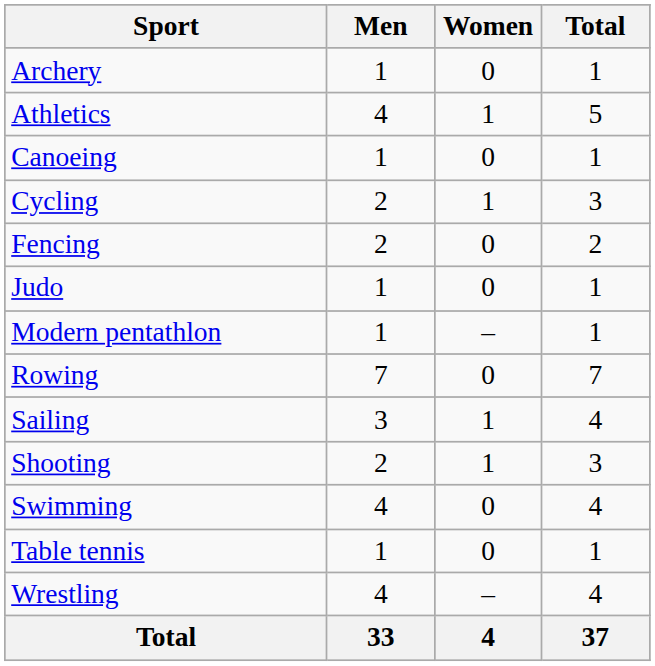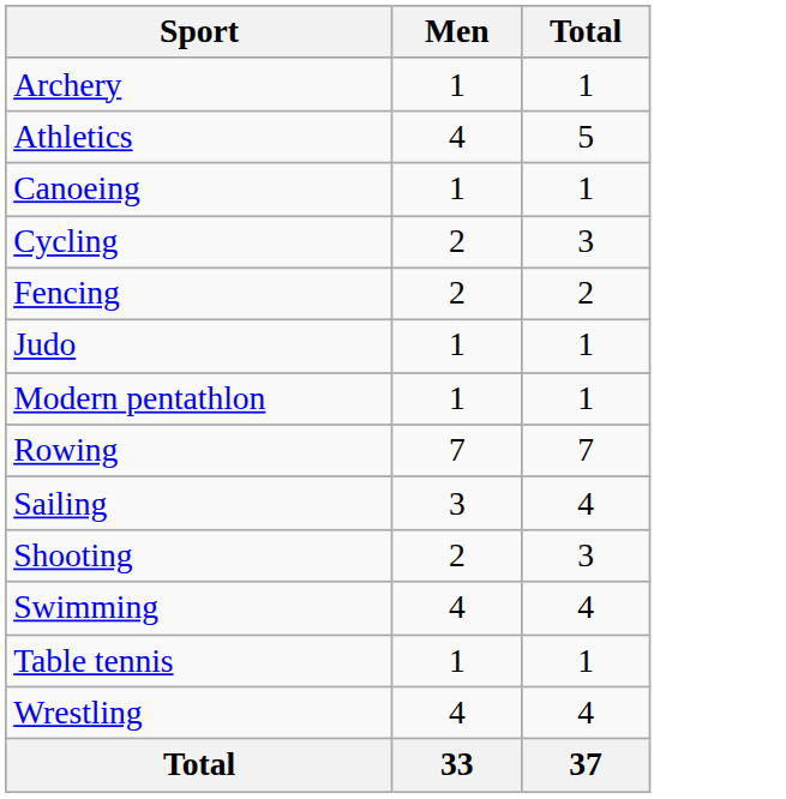- column: Women | 0 | 1 | 0 | 1 | 0 | 0 | – | 0 | 1 | 1 | 0 | 0 | – | 4
